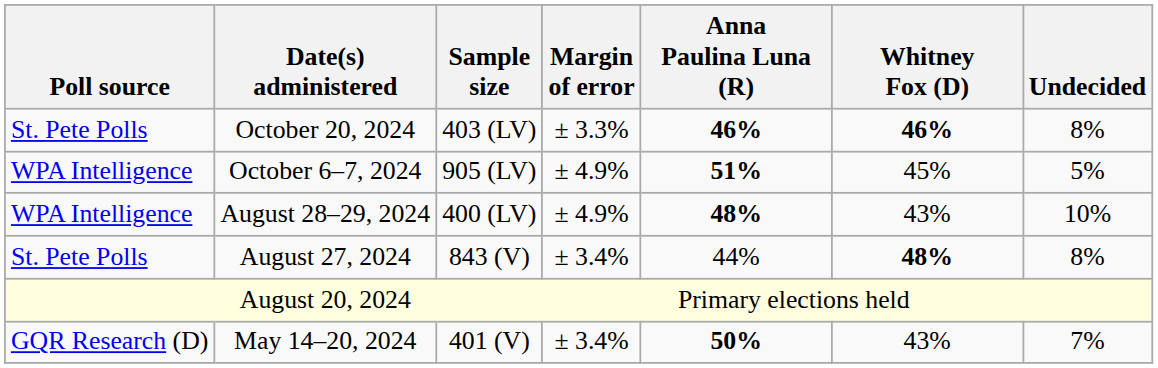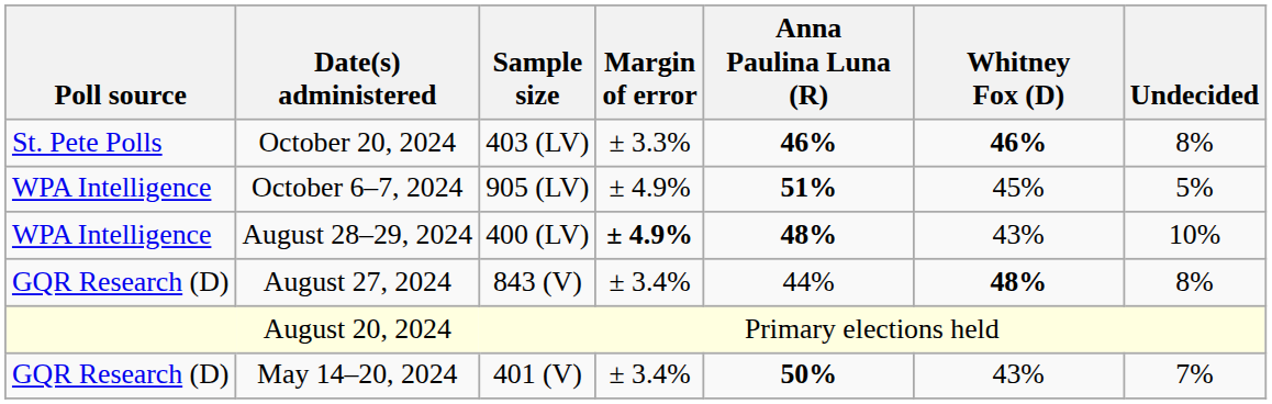August 28–29, 2024 | Margin of error: normal -> bold
August 27, 2024 | Poll source: St. Pete Polls -> GQR Research (D)
